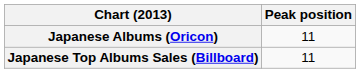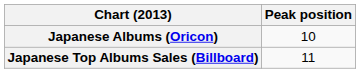Japanese Albums (Oricon) | Peak position: 11 -> 10
